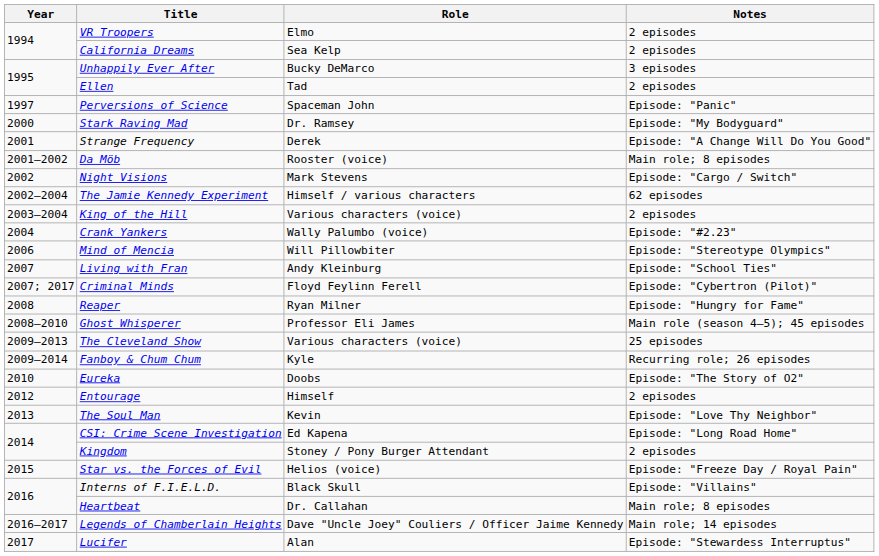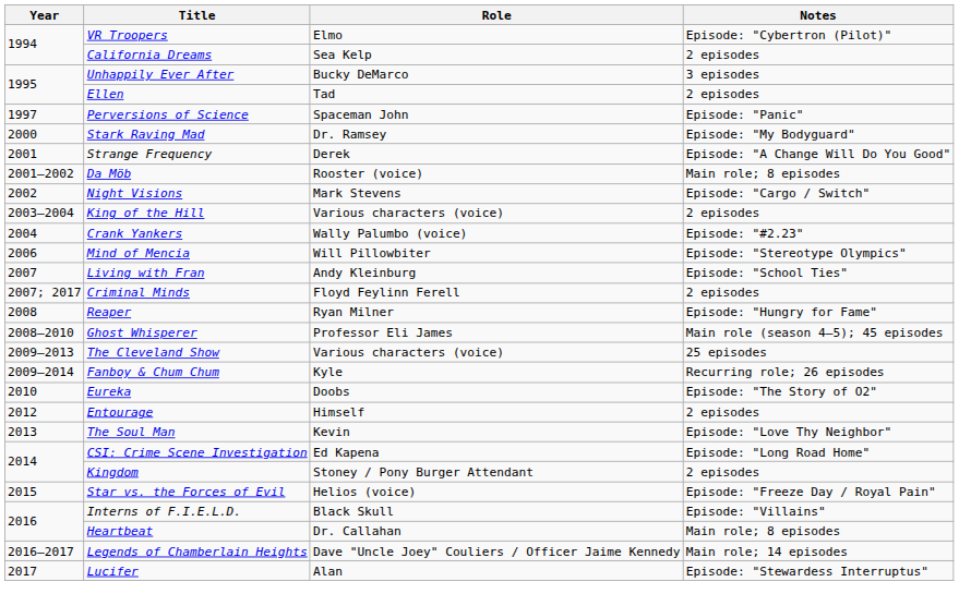VR Troopers | Notes: 2 episodes -> Episode: "Cybertron (Pilot)"
- row: 2002–2004 | The Jamie Kennedy Experiment | Himself / various characters | 62 episodes
Criminal Minds | Notes: Episode: "Cybertron (Pilot)" -> 2 episodes
